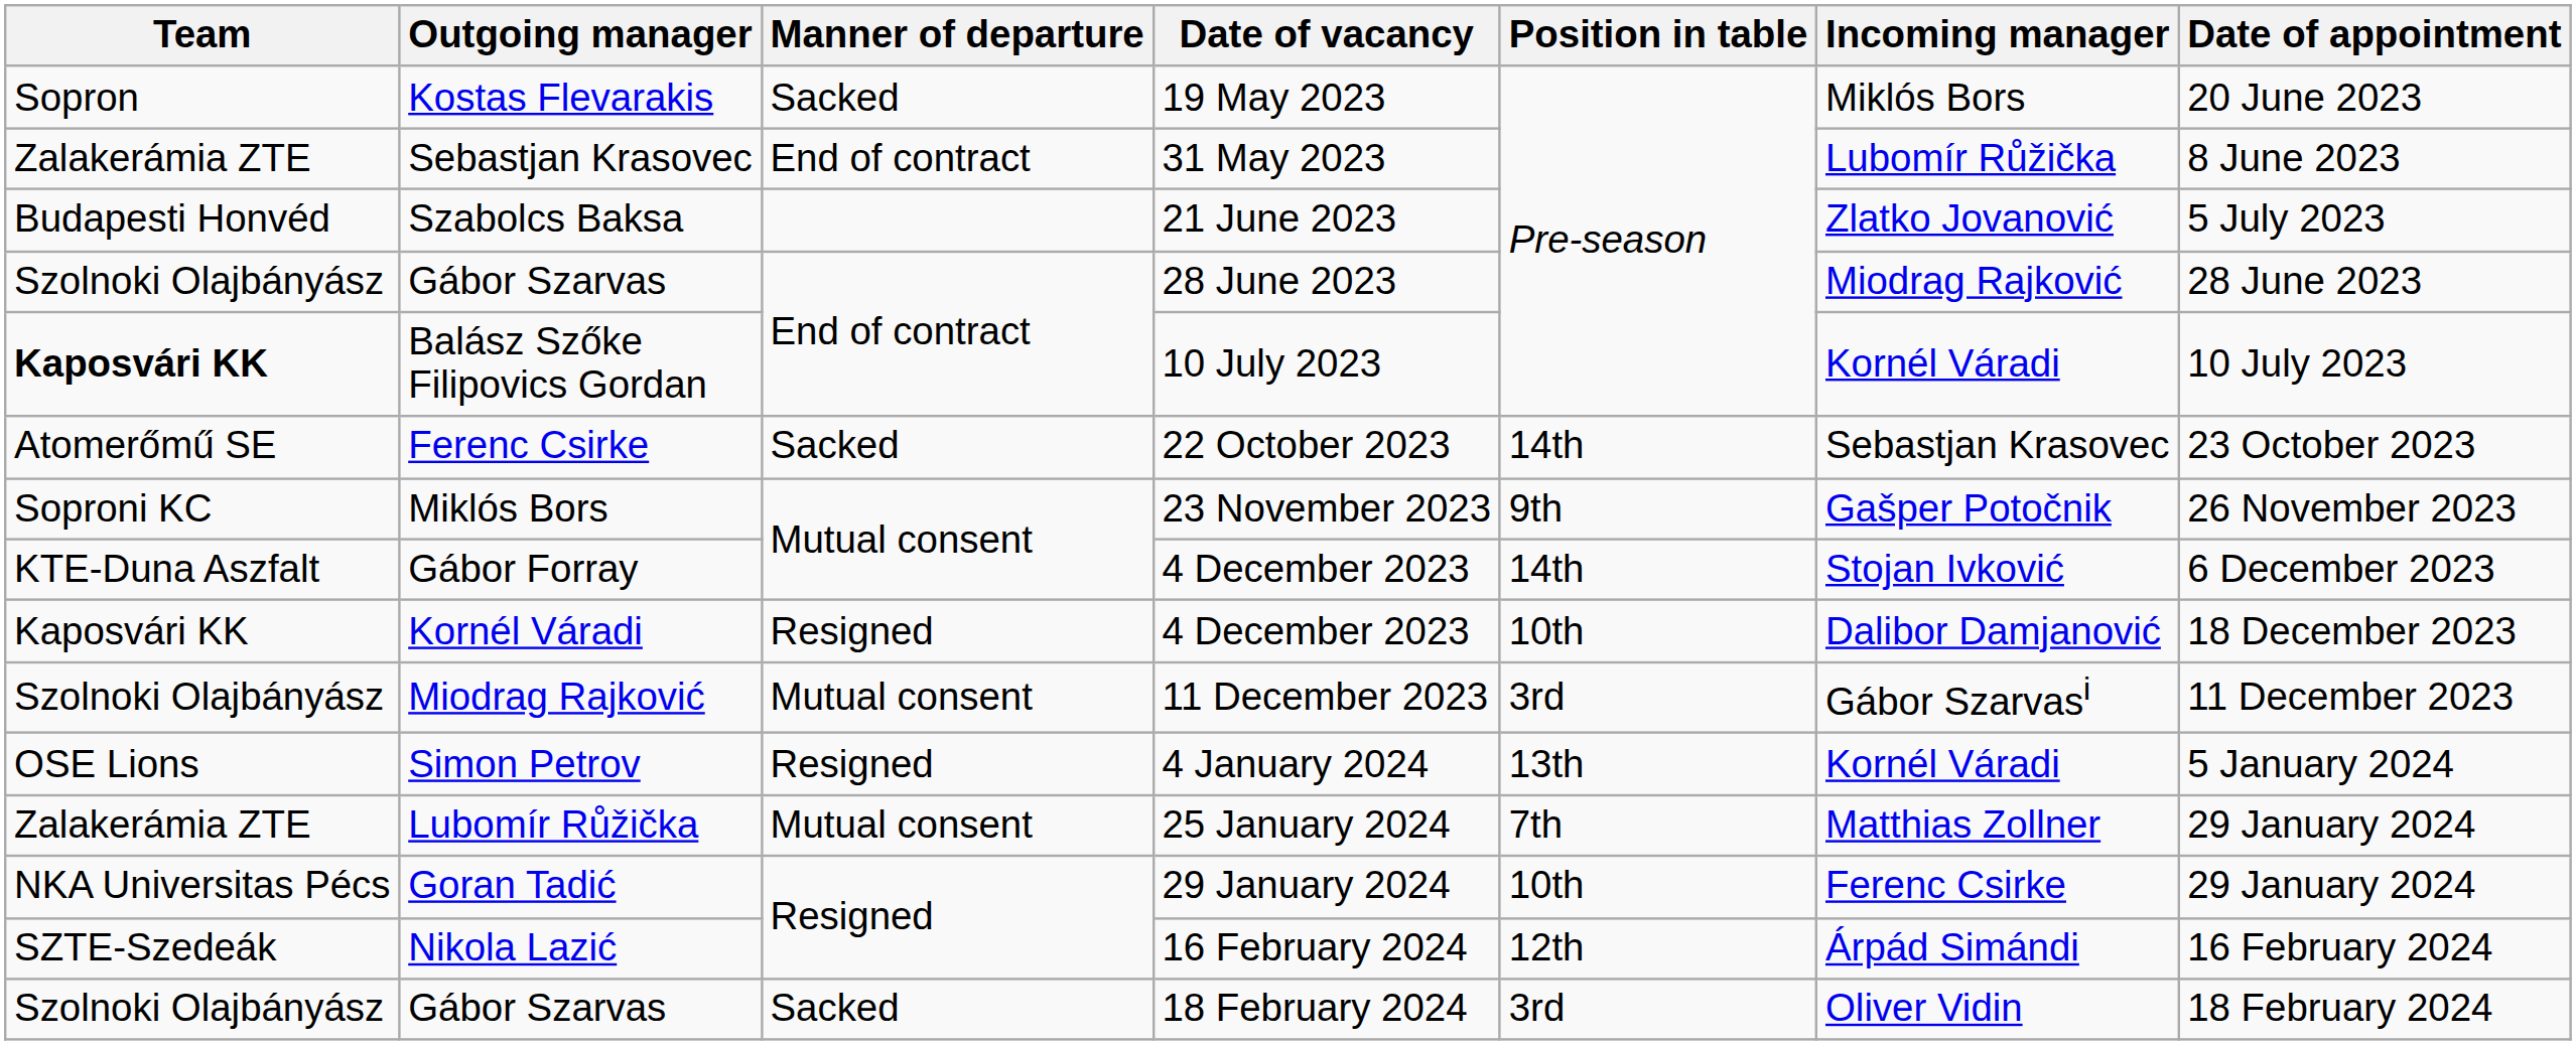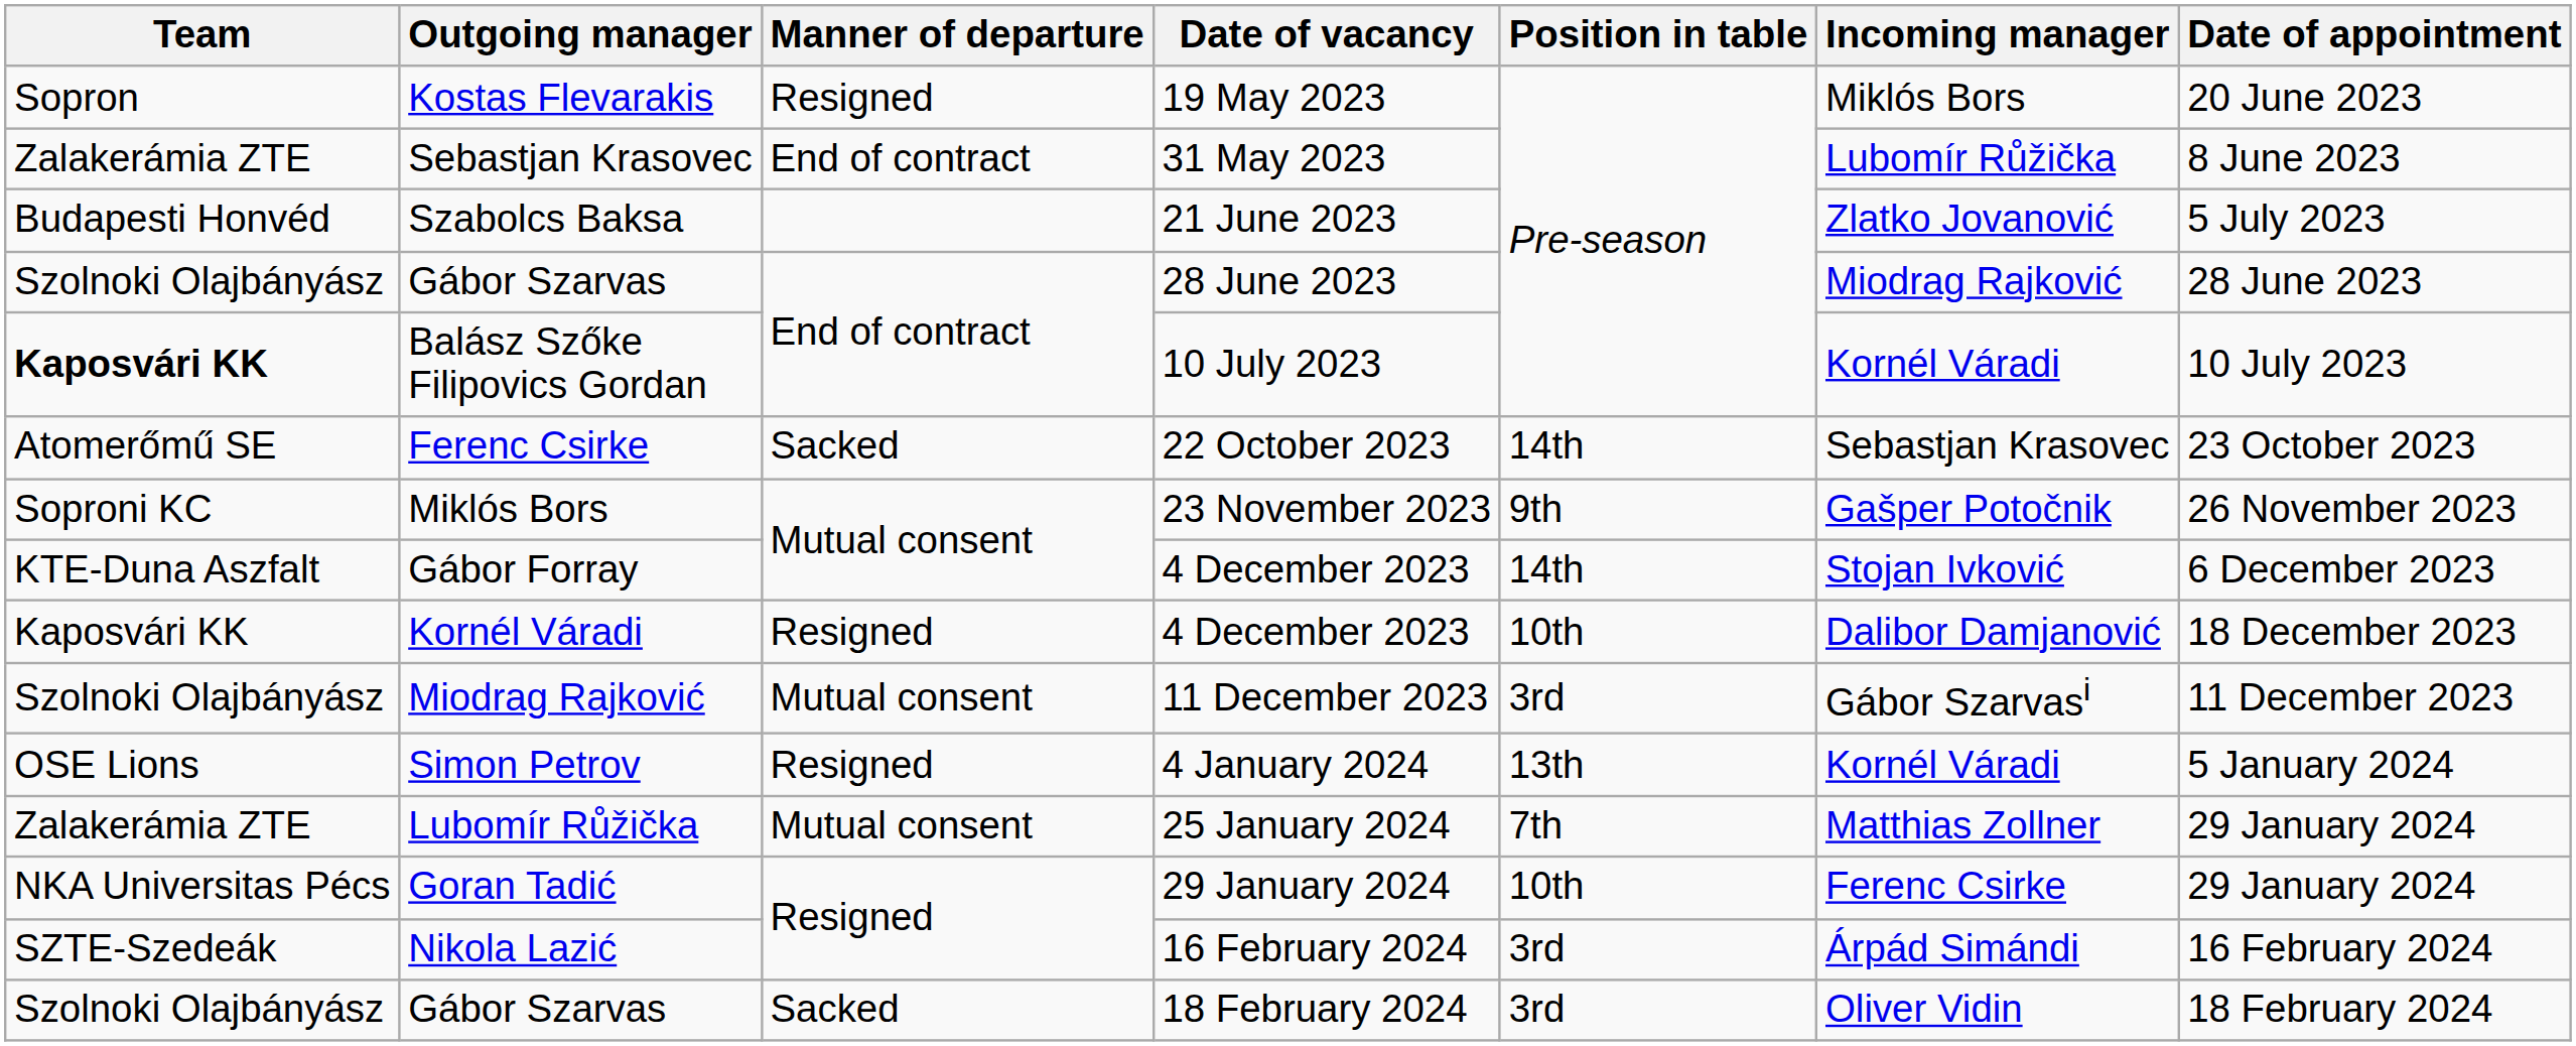Kostas Flevarakis | Manner of departure: Sacked -> Resigned
Nikola Lazić | Position in table: 12th -> 3rd
